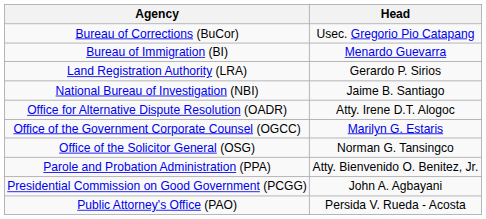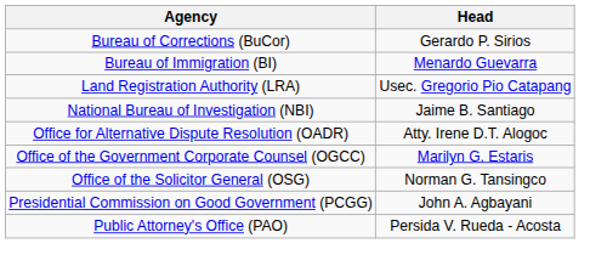Bureau of Corrections (BuCor) | Head: Usec. Gregorio Pio Catapang -> Gerardo P. Sirios
Land Registration Authority (LRA) | Head: Gerardo P. Sirios -> Usec. Gregorio Pio Catapang
- row: Parole and Probation Administration (PPA) | Atty. Bienvenido O. Benitez, Jr.
